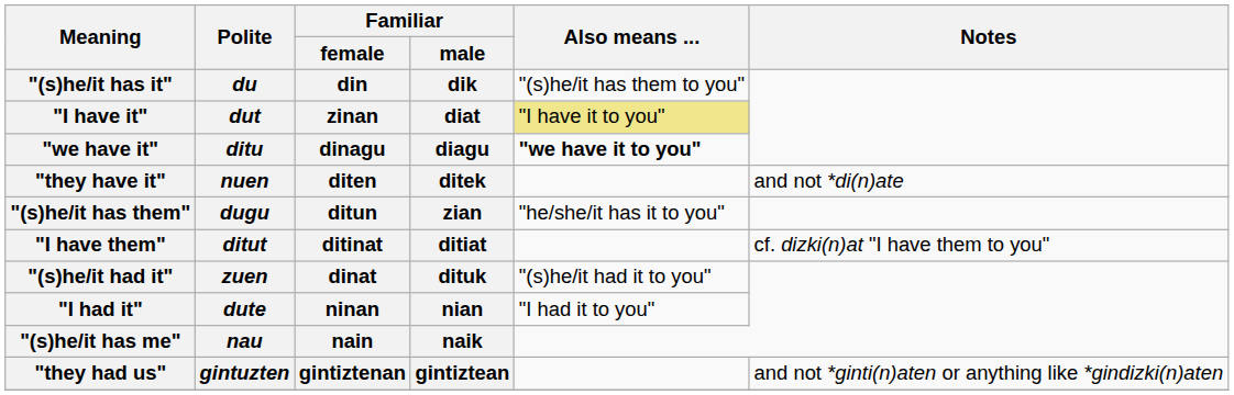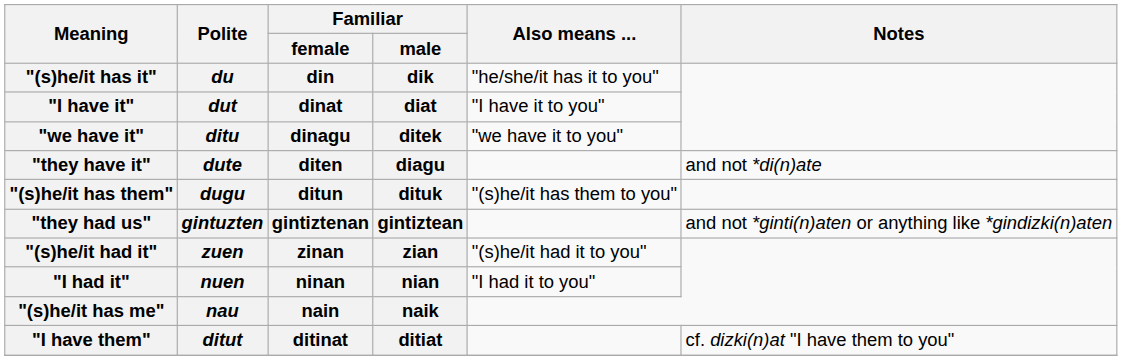"(s)he/it has it" | Also means ...: "(s)he/it has them to you" -> "he/she/it has it to you"
"I have it" | Familiar / female: zinan -> dinat
"I have it" | Also means ...: khaki background -> no background
"we have it" | Familiar / male: diagu -> ditek
"we have it" | Also means ...: bold -> normal
"they have it" | Polite: nuen -> dute
"they have it" | Familiar / male: ditek -> diagu
"(s)he/it has them" | Familiar / male: zian -> dituk
"(s)he/it has them" | Also means ...: "he/she/it has it to you" -> "(s)he/it has them to you"
rows swapped: "I have them" <-> "they had us"
"(s)he/it had it" | Familiar / female: dinat -> zinan
"(s)he/it had it" | Familiar / male: dituk -> zian
"I had it" | Polite: dute -> nuen
